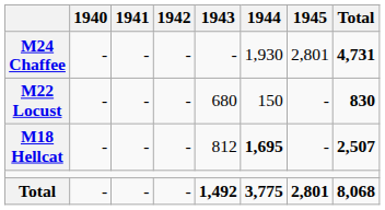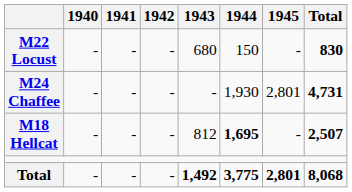rows swapped: M22 Locust <-> M24 Chaffee
